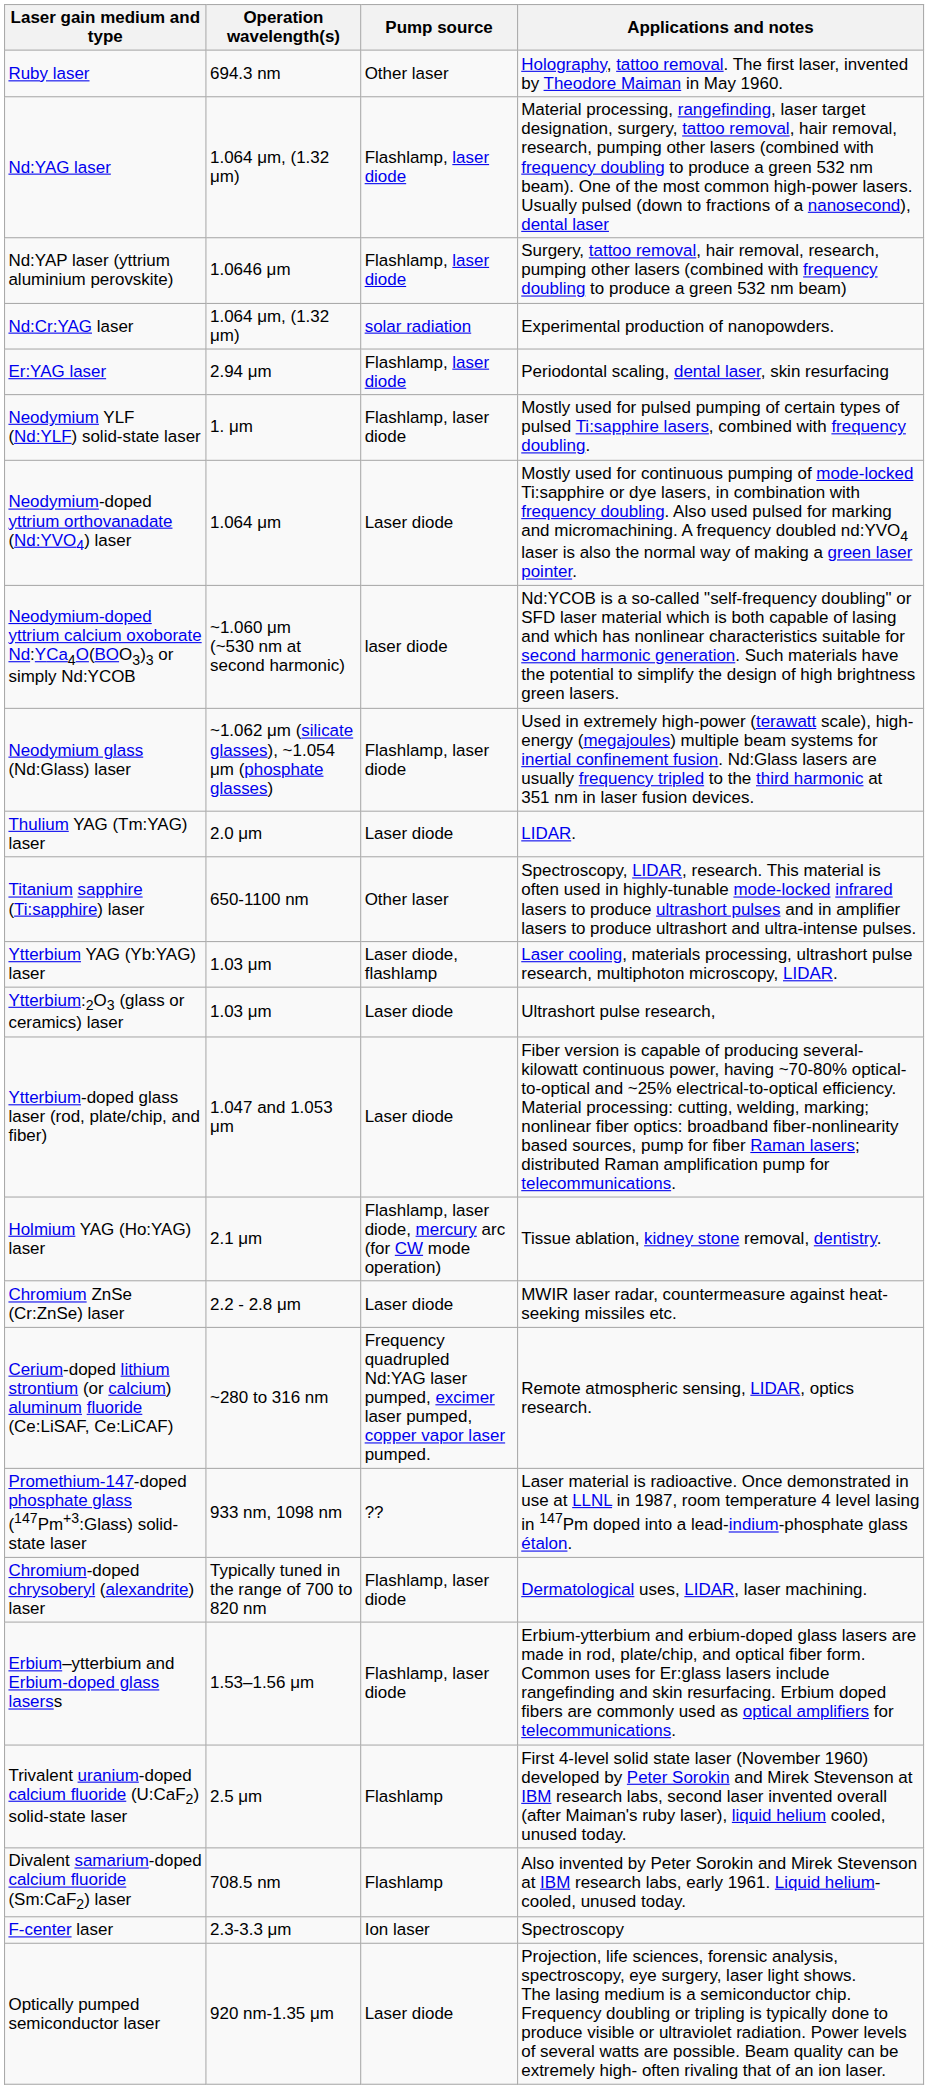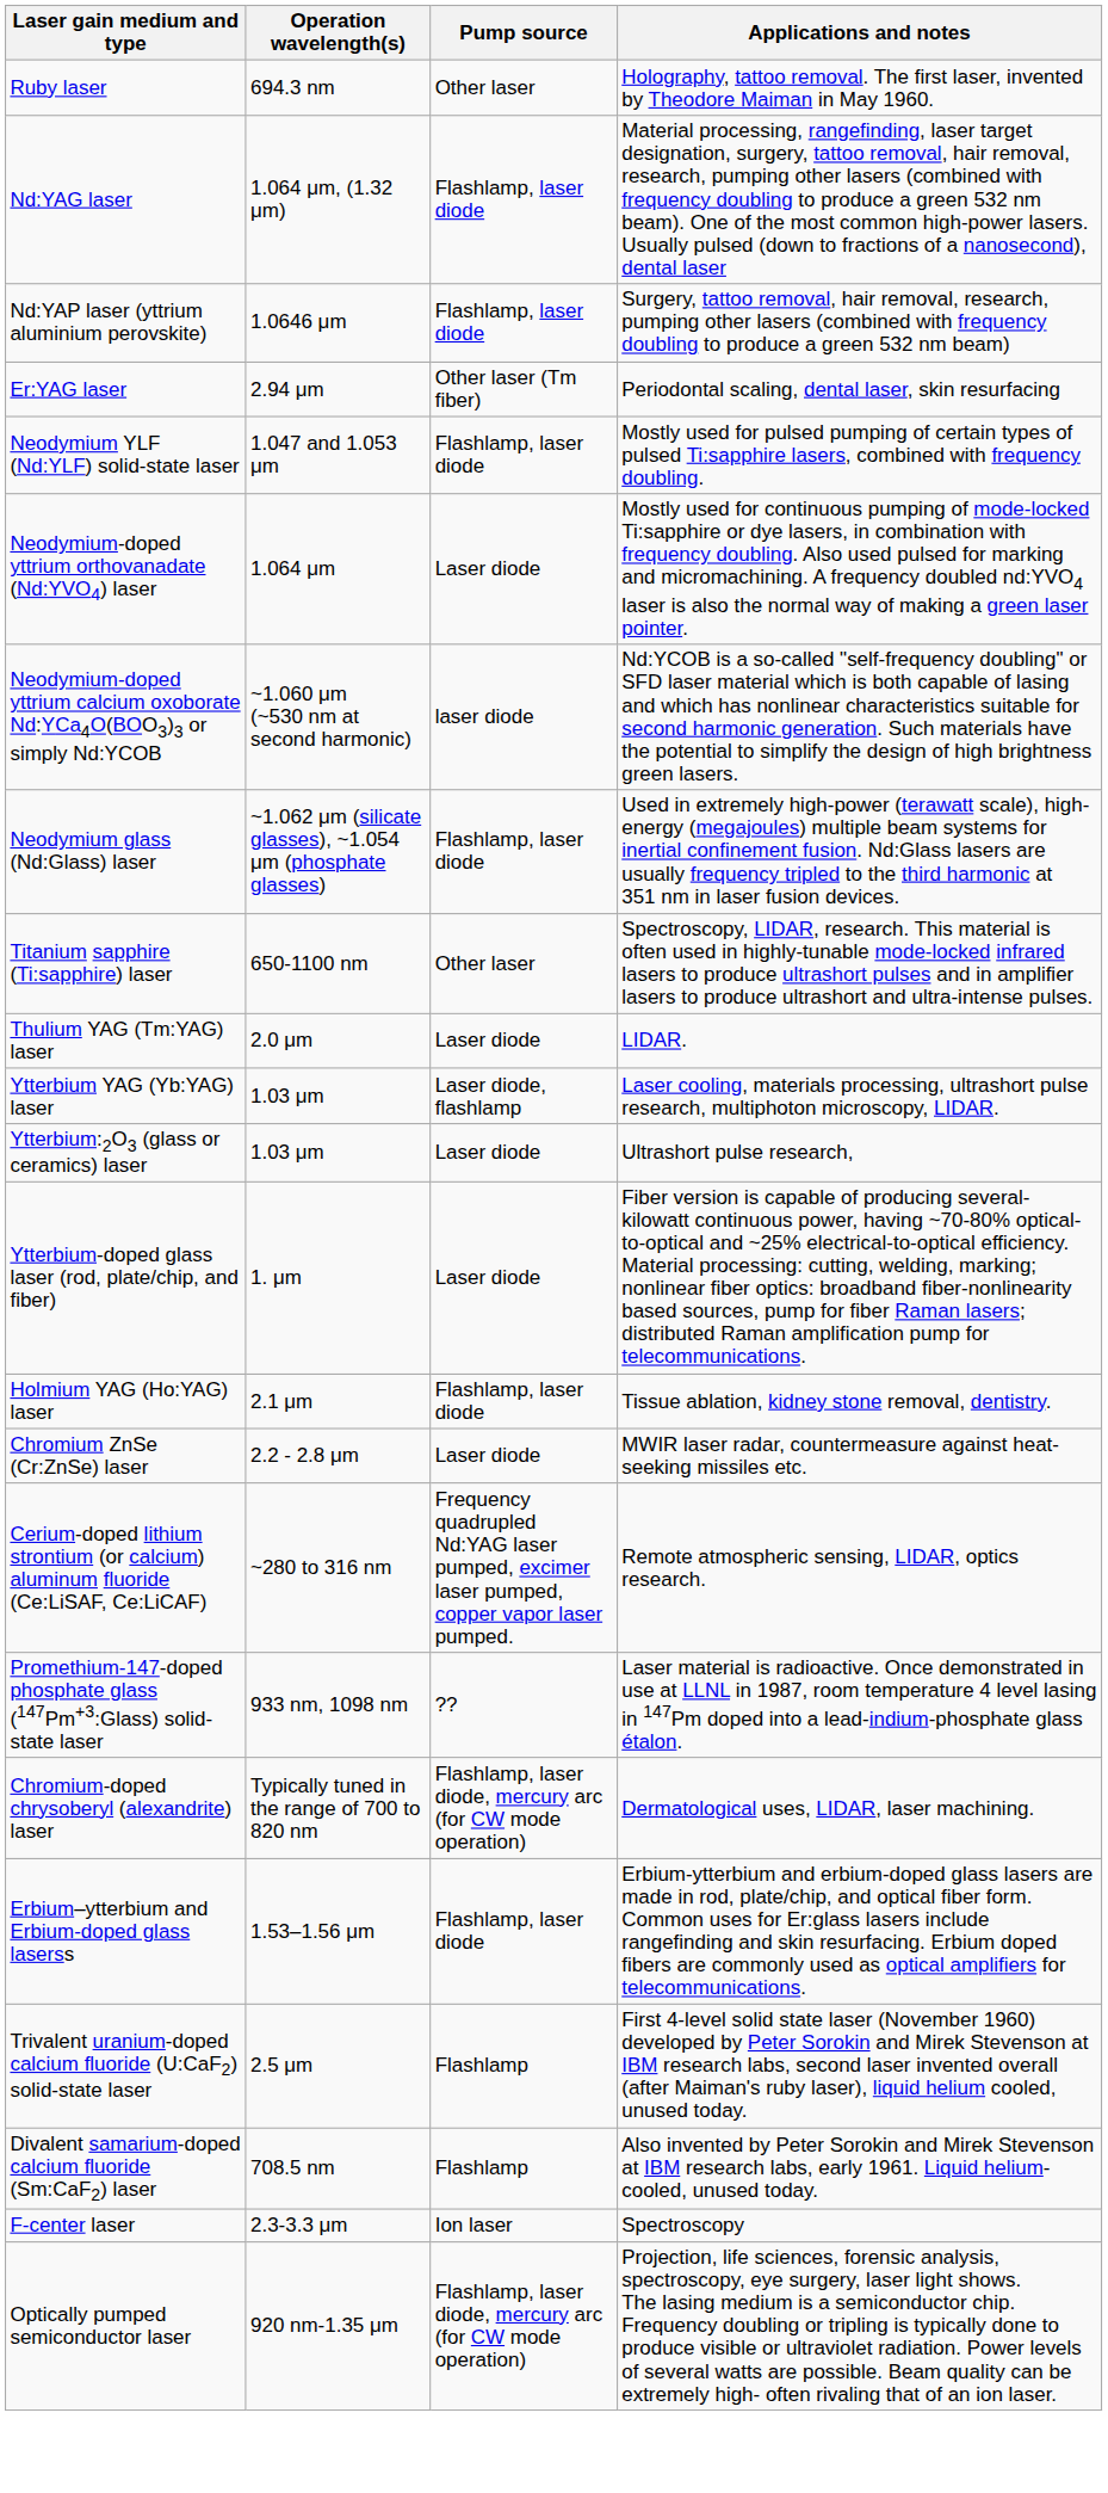- row: Nd:Cr:YAG laser | 1.064 μm, (1.32 μm) | solar radiation | Experimental production of nanopowders.
Er:YAG laser | Pump source: Flashlamp, laser diode -> Other laser (Tm fiber)
Neodymium YLF (Nd:YLF) solid-state laser | Operation wavelength(s): 1. μm -> 1.047 and 1.053 μm
rows swapped: Titanium sapphire (Ti:sapphire) laser <-> Thulium YAG (Tm:YAG) laser
Ytterbium-doped glass laser (rod, plate/chip, and fiber) | Operation wavelength(s): 1.047 and 1.053 μm -> 1. μm
Holmium YAG (Ho:YAG) laser | Pump source: Flashlamp, laser diode, mercury arc (for CW mode operation) -> Flashlamp, laser diode
Chromium-doped chrysoberyl (alexandrite) laser | Pump source: Flashlamp, laser diode -> Flashlamp, laser diode, mercury arc (for CW mode operation)
Optically pumped semiconductor laser | Pump source: Laser diode -> Flashlamp, laser diode, mercury arc (for CW mode operation)
